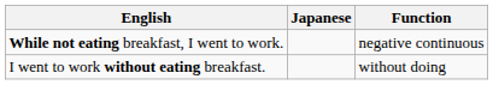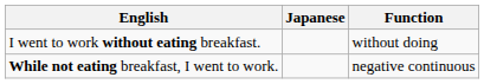rows swapped: While not eating breakfast, I went to work. <-> I went to work without eating breakfast.
